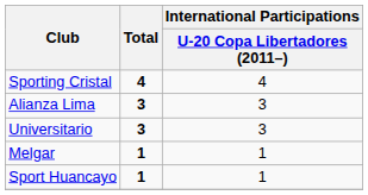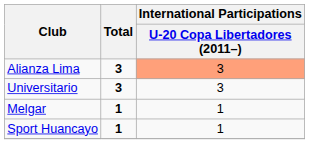- row: Sporting Cristal | 4 | 4
Alianza Lima | column 3: no background -> lightsalmon background
